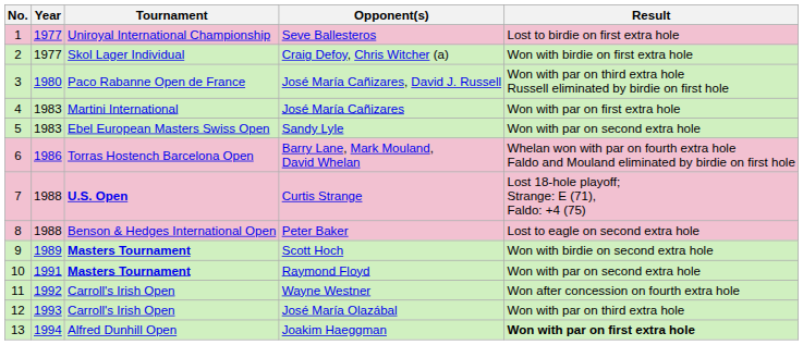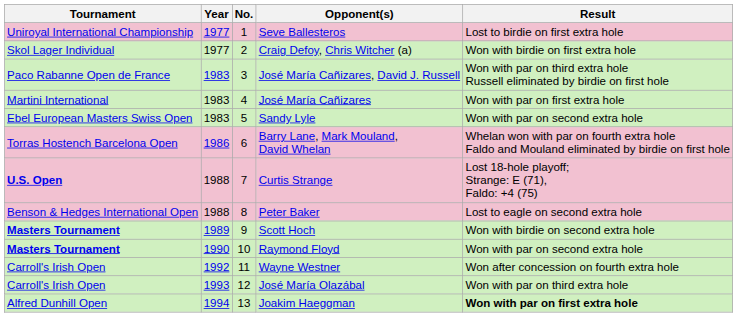columns swapped: No. <-> Tournament
José María Cañizares, David J. Russell | Year: 1980 -> 1983
Raymond Floyd | Year: 1991 -> 1990
